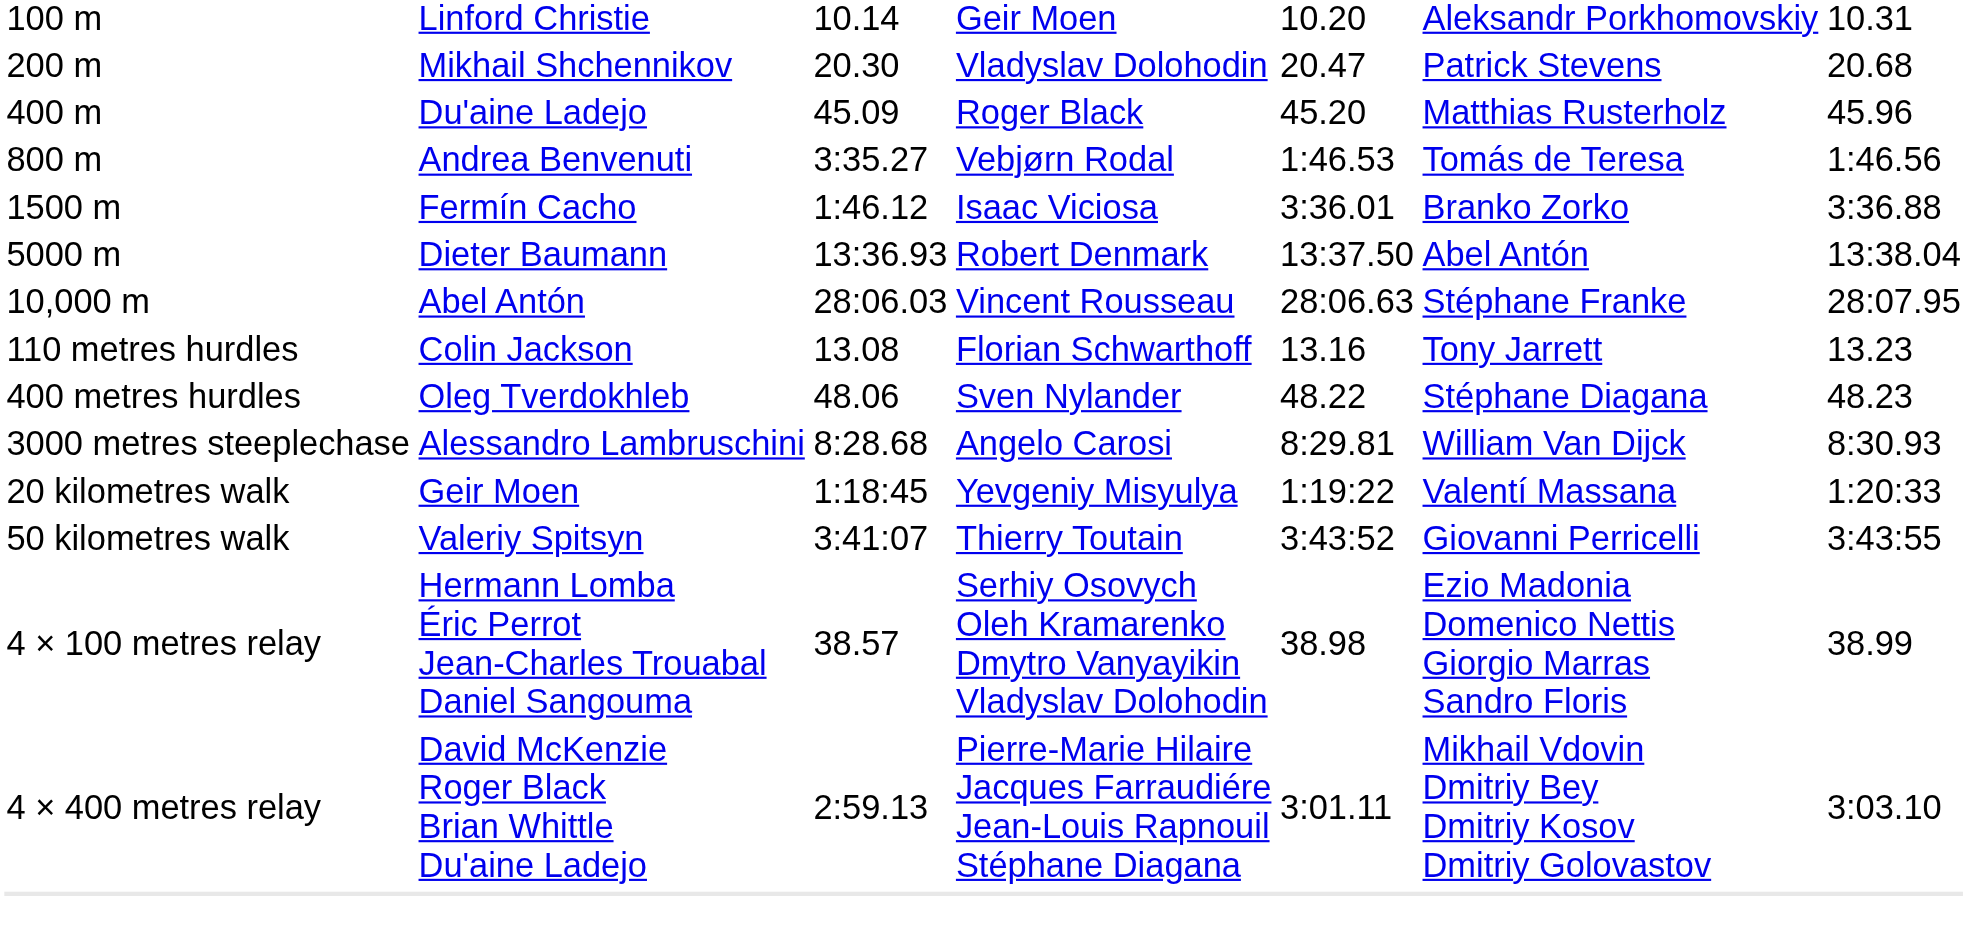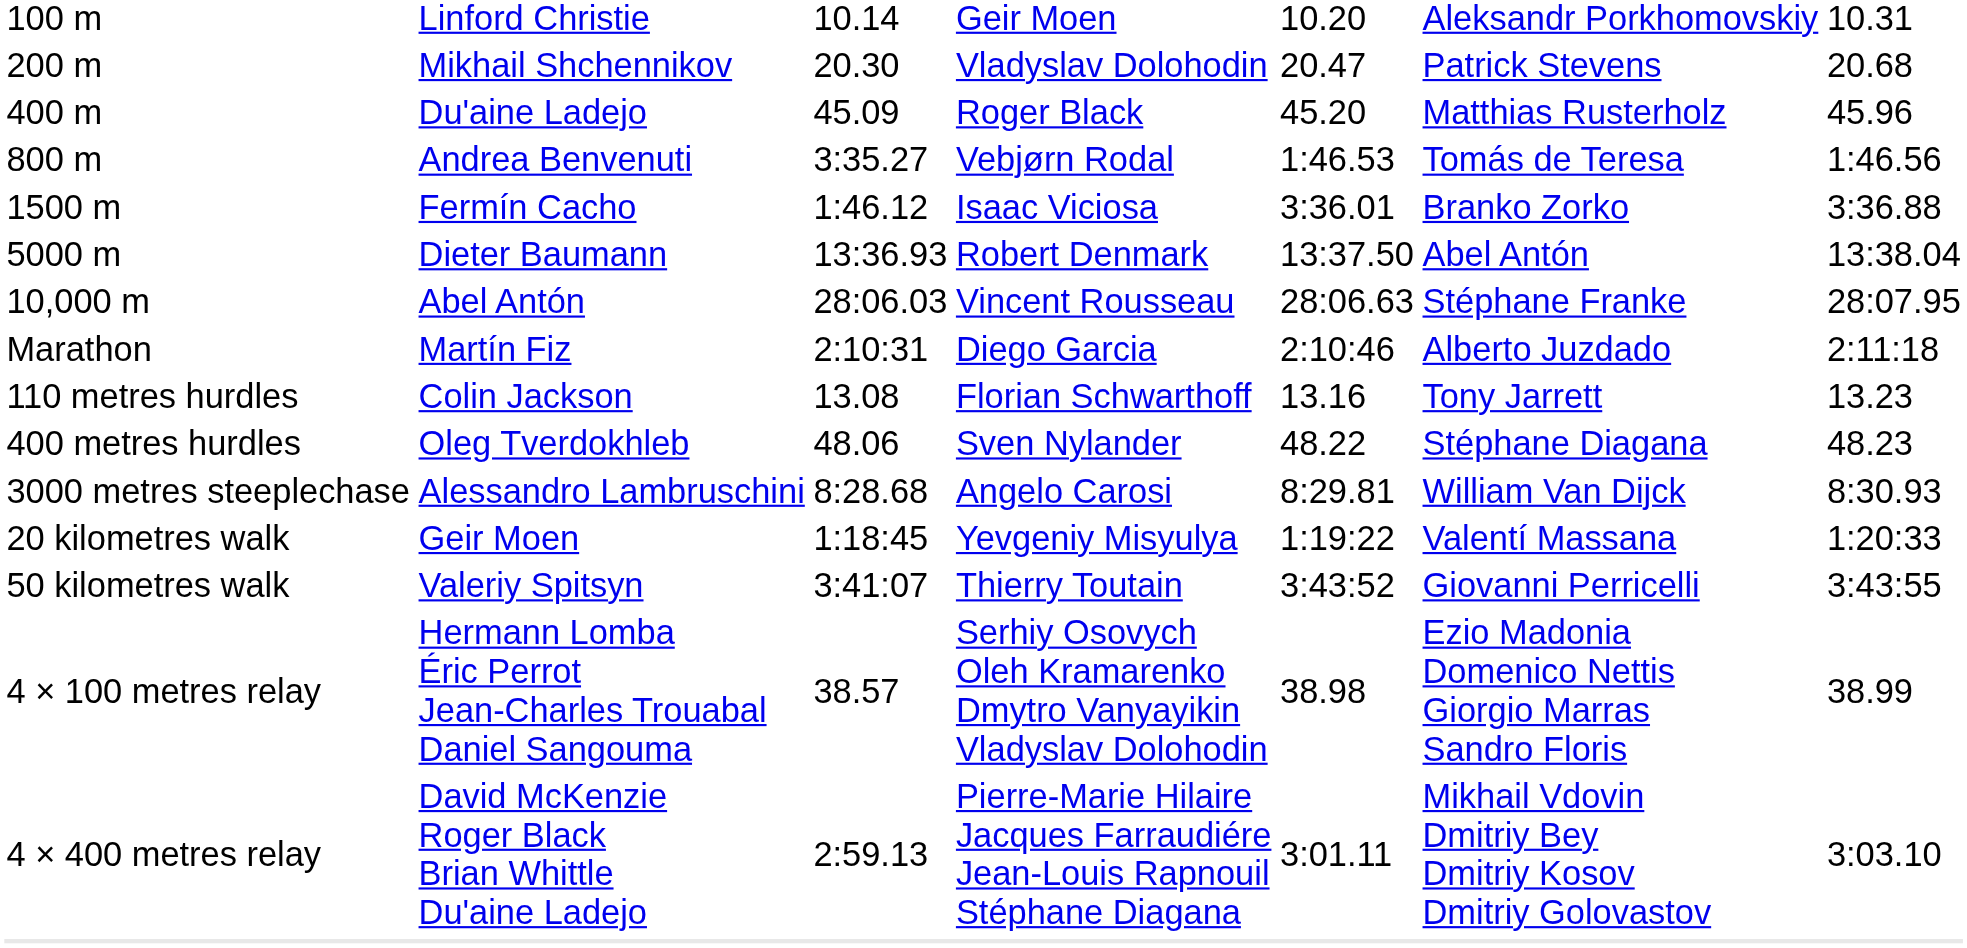+ row: Marathon | Martín Fiz | 2:10:31 | Diego Garcia | 2:10:46 | Alberto Juzdado | 2:11:18
